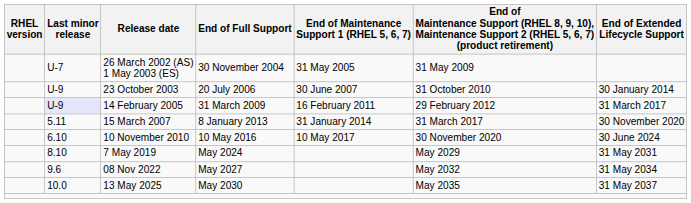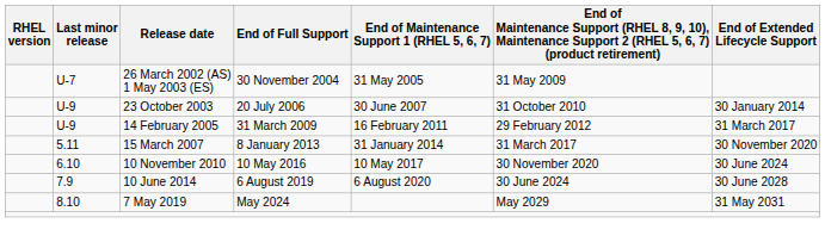14 February 2005 | Last minor release: lavender background -> no background
+ row: 7.9 | 10 June 2014 | 6 August 2019 | 6 August 2020 | 30 June 2024 | 30 June 2028
- row: 9.6 | 08 Nov 2022 | May 2027 | May 2032 | 31 May 2034
- row: 10.0 | 13 May 2025 | May 2030 | May 2035 | 31 May 2037
